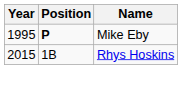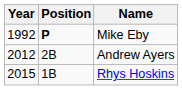Mike Eby | Year: 1995 -> 1992
+ row: 2012 | 2B | Andrew Ayers
